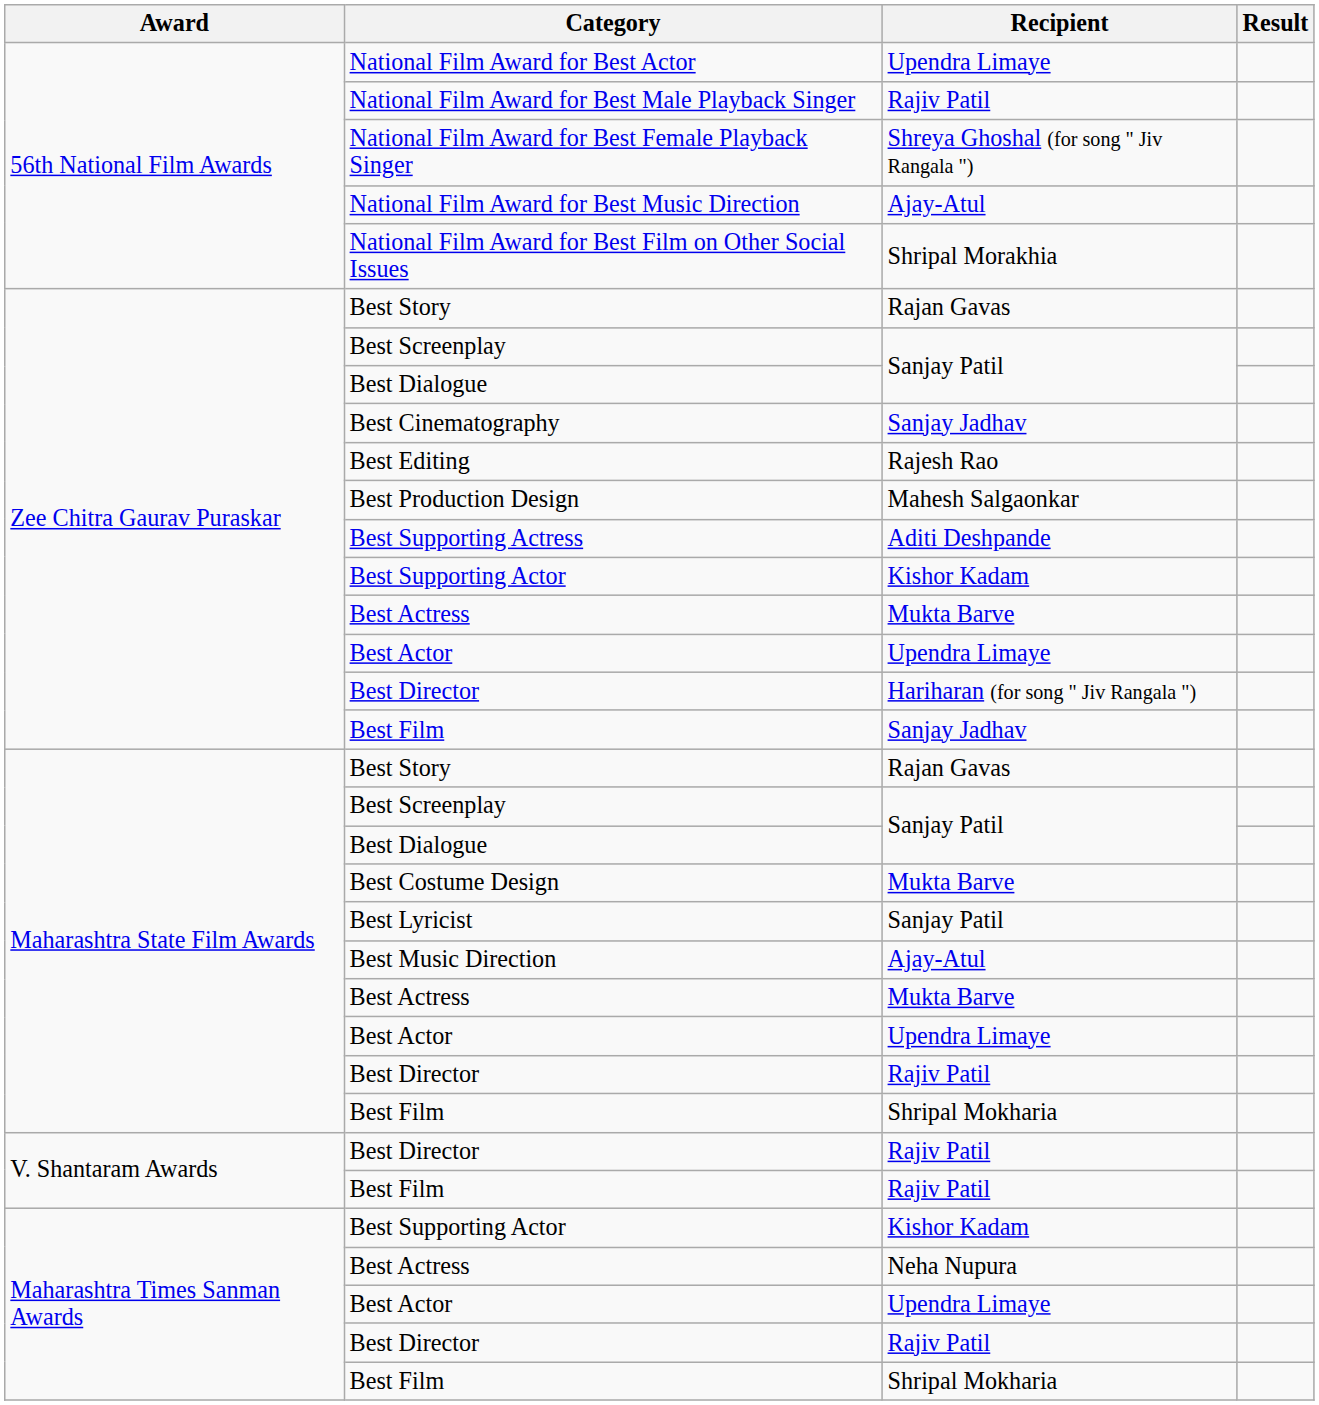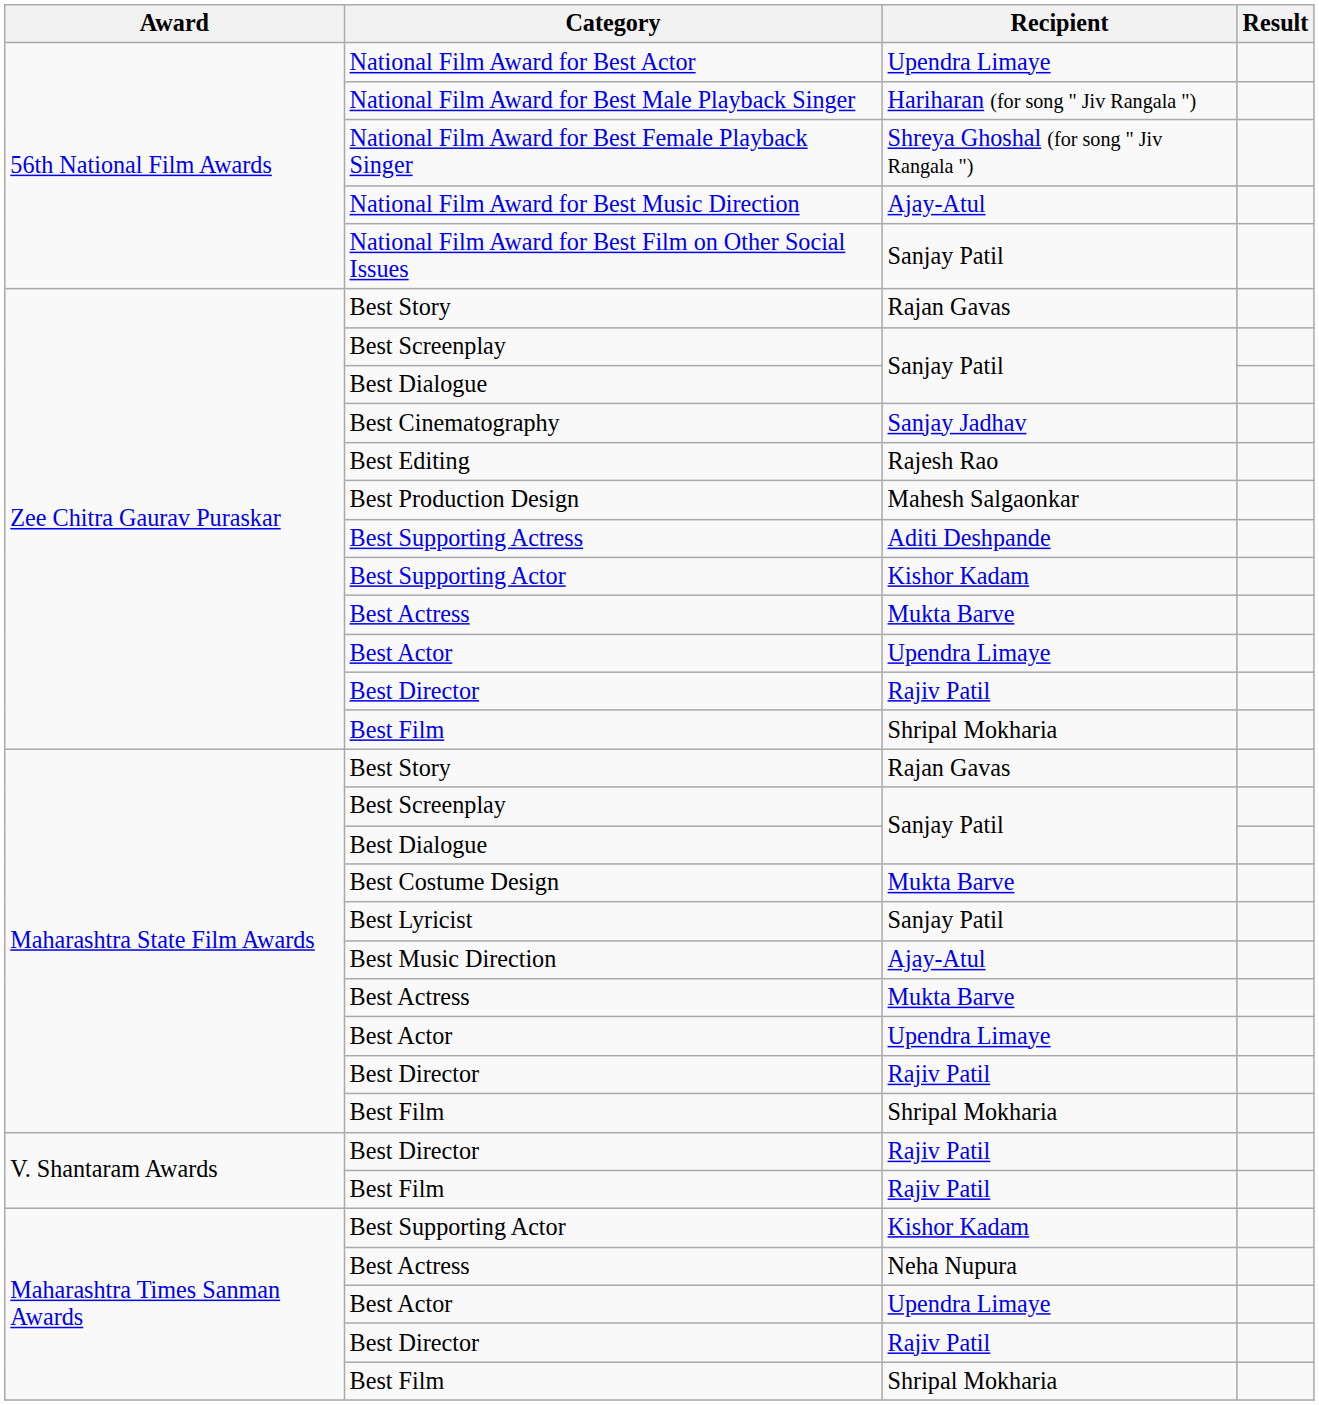National Film Award for Best Male Playback Singer | Recipient: Rajiv Patil -> Hariharan (for song " Jiv Rangala ")
National Film Award for Best Film on Other Social Issues | Recipient: Shripal Morakhia -> Sanjay Patil
Zee Chitra Gaurav Puraskar / Best Director | Recipient: Hariharan (for song " Jiv Rangala ") -> Rajiv Patil
Zee Chitra Gaurav Puraskar / Best Film | Recipient: Sanjay Jadhav -> Shripal Mokharia
